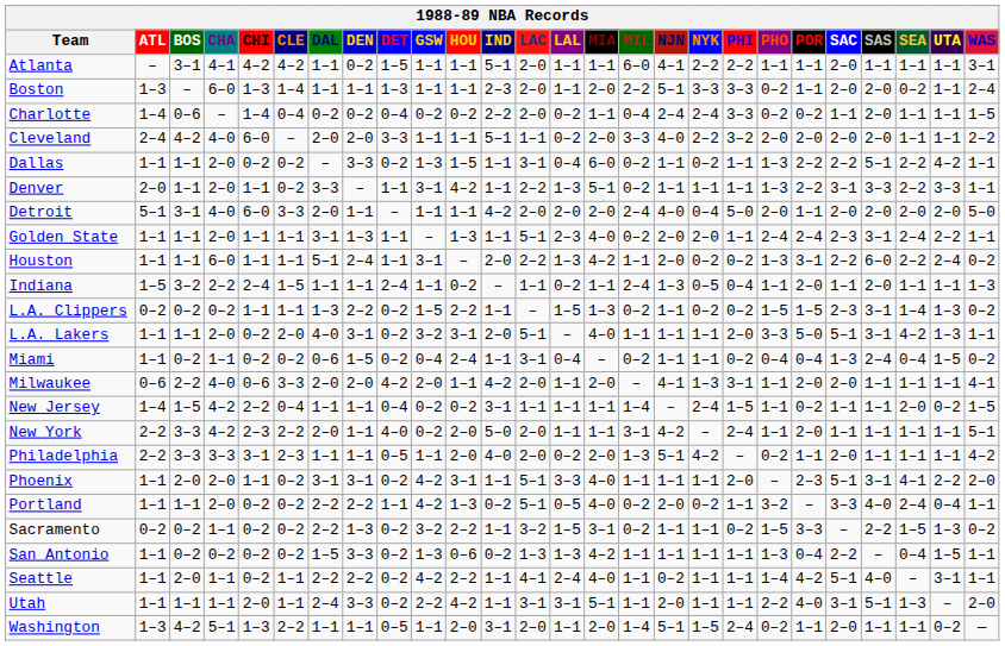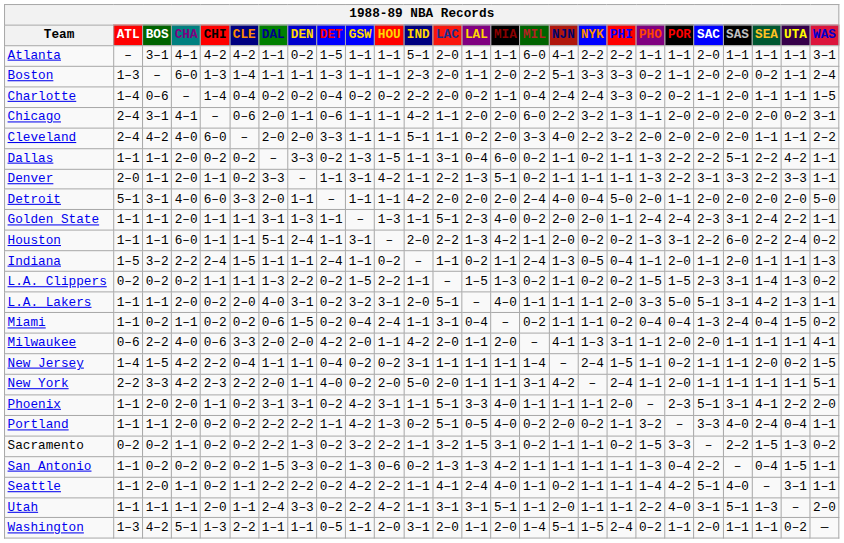+ row: Chicago | 2–4 | 3–1 | 4–1 | – | 0–6 | 2–0 | 1–1 | 0–6 | 1–1 | 1–1 | 4–2 | 1–1 | 2–0 | 2–0 | 6–0 | 2–2 | 3–2 | 1–3 | 1–1 | 2–0 | 2–0 | 2–0 | 2–0 | 0–2 | 3–1
- row: Philadelphia | 2–2 | 3–3 | 3–3 | 3–1 | 2–3 | 1–1 | 1–1 | 0–5 | 1–1 | 2–0 | 4–0 | 2–0 | 0–2 | 2–0 | 1–3 | 5–1 | 4–2 | – | 0–2 | 1–1 | 2–0 | 1–1 | 1–1 | 1–1 | 4–2
